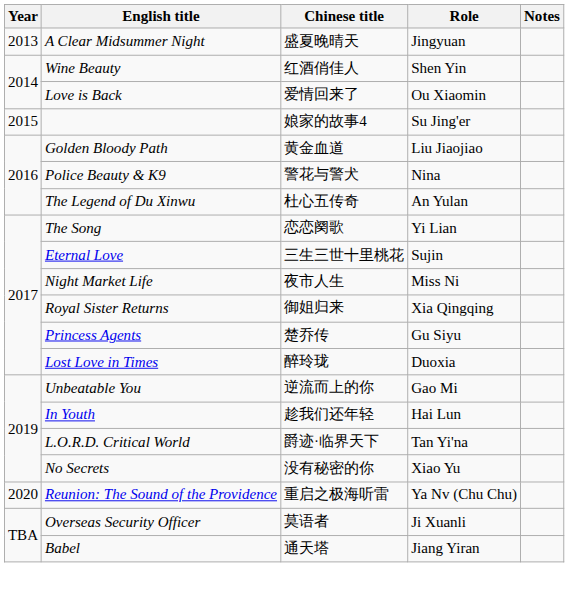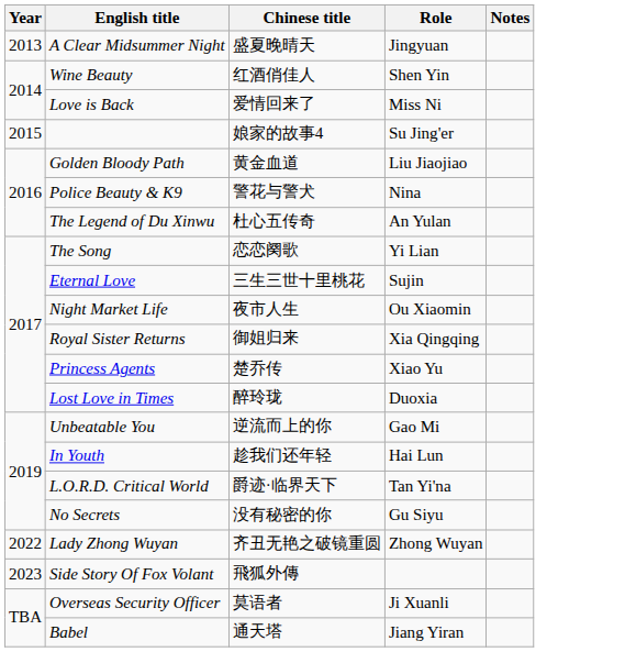Love is Back | Role: Ou Xiaomin -> Miss Ni
Night Market Life | Role: Miss Ni -> Ou Xiaomin
Princess Agents | Role: Gu Siyu -> Xiao Yu
No Secrets | Role: Xiao Yu -> Gu Siyu
- row: 2020 | Reunion: The Sound of the Providence | 重启之极海听雷 | Ya Nv (Chu Chu)
+ row: 2022 | Lady Zhong Wuyan | 齐丑无艳之破镜重圆 | Zhong Wuyan
+ row: 2023 | Side Story Of Fox Volant | 飛狐外傳
